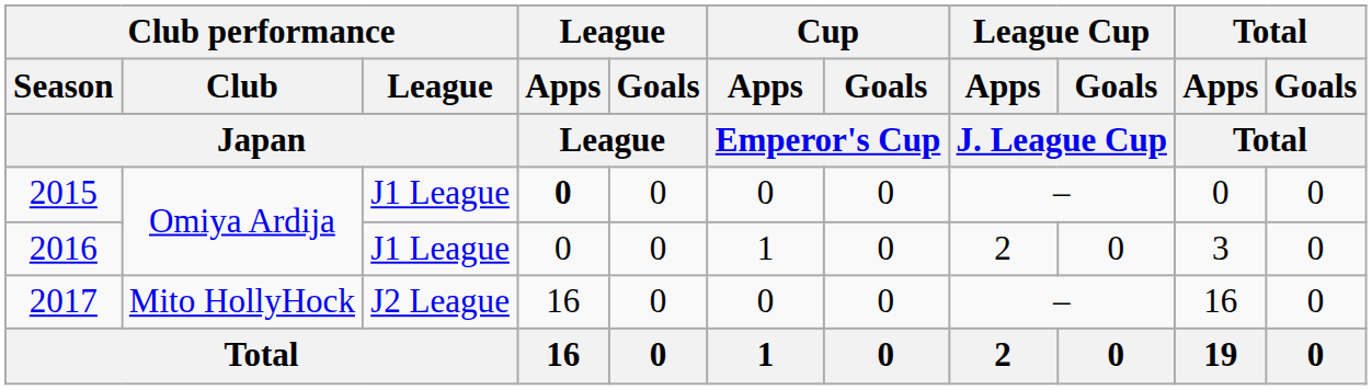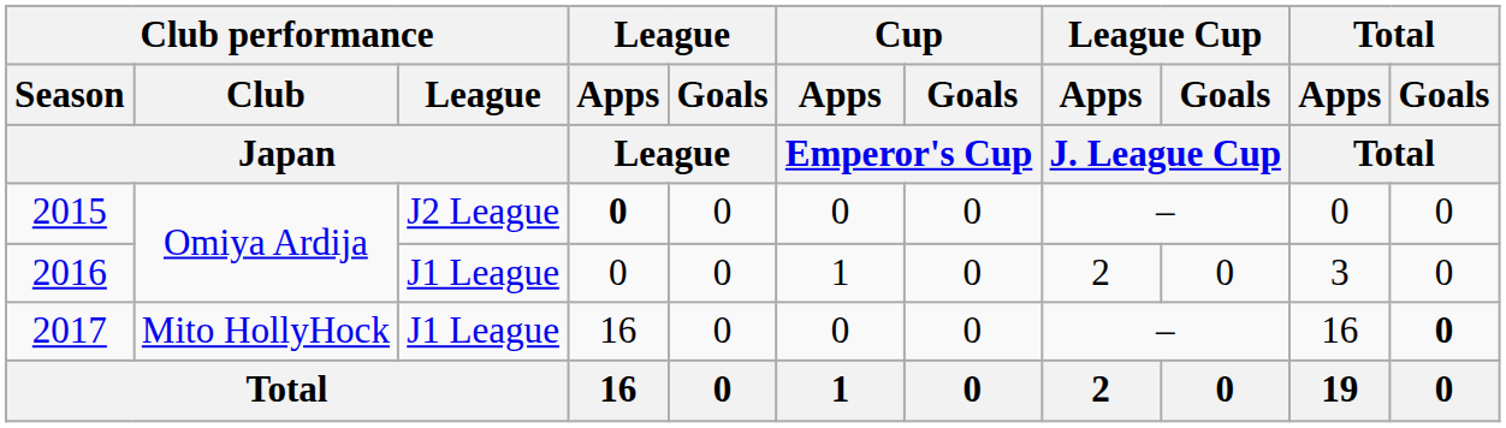2015 | Club performance / League / Japan: J1 League -> J2 League
2017 | Club performance / League / Japan: J2 League -> J1 League
2017 | Total / Goals / Total: normal -> bold
